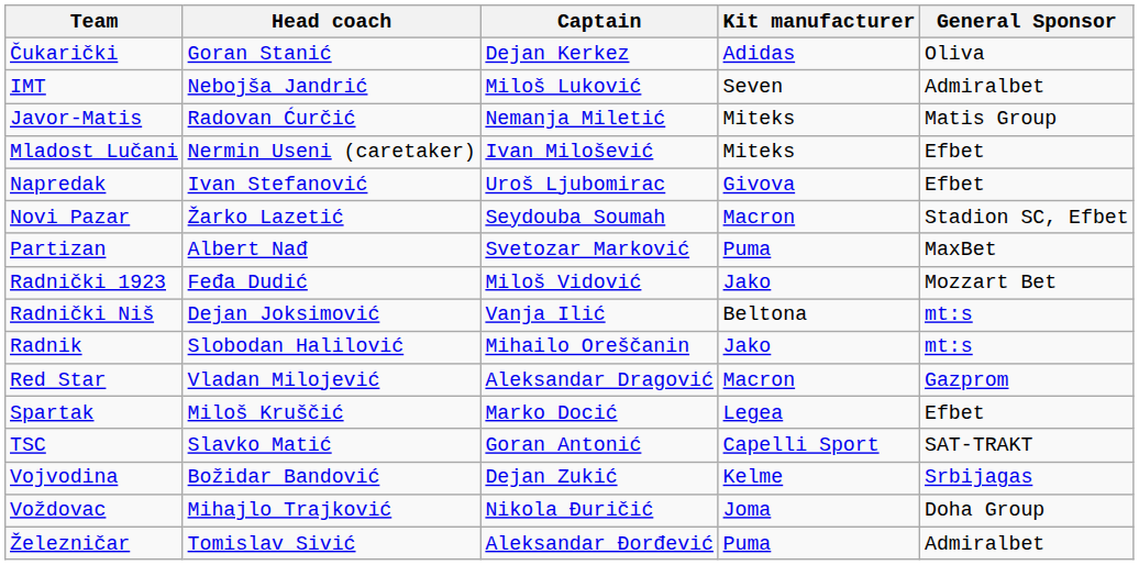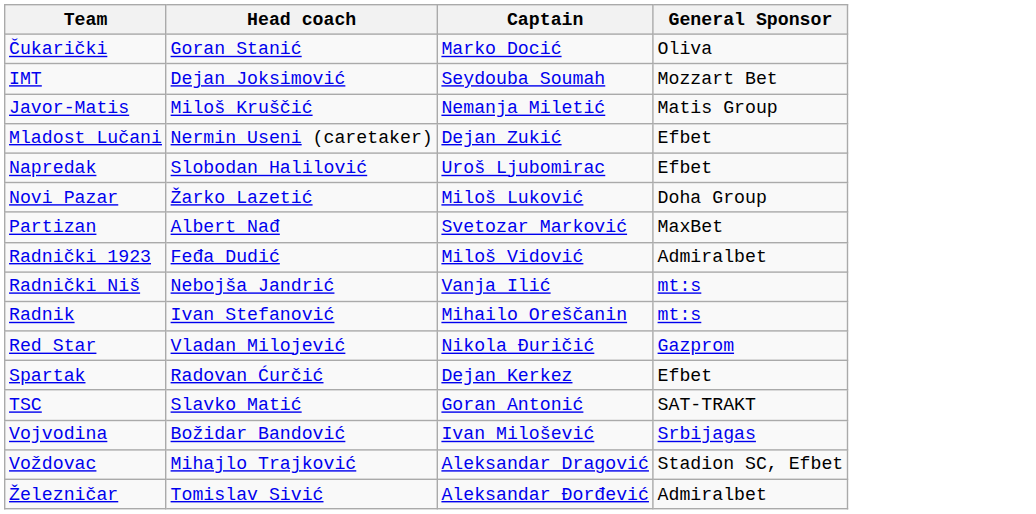- column: Kit manufacturer | Adidas | Seven | Miteks | Miteks | Givova | Macron | Puma | Jako | Beltona | Jako | Macron | Legea | Capelli Sport | Kelme | Joma | Puma
Čukarički | Captain: Dejan Kerkez -> Marko Docić
IMT | Head coach: Nebojša Jandrić -> Dejan Joksimović
IMT | Captain: Miloš Luković -> Seydouba Soumah
IMT | General Sponsor: Admiralbet -> Mozzart Bet
Javor-Matis | Head coach: Radovan Ćurčić -> Miloš Kruščić
Mladost Lučani | Captain: Ivan Milošević -> Dejan Zukić
Napredak | Head coach: Ivan Stefanović -> Slobodan Halilović
Novi Pazar | Captain: Seydouba Soumah -> Miloš Luković
Novi Pazar | General Sponsor: Stadion SC, Efbet -> Doha Group
Radnički 1923 | General Sponsor: Mozzart Bet -> Admiralbet
Radnički Niš | Head coach: Dejan Joksimović -> Nebojša Jandrić
Radnik | Head coach: Slobodan Halilović -> Ivan Stefanović
Red Star | Captain: Aleksandar Dragović -> Nikola Đuričić
Spartak | Head coach: Miloš Kruščić -> Radovan Ćurčić
Spartak | Captain: Marko Docić -> Dejan Kerkez
Vojvodina | Captain: Dejan Zukić -> Ivan Milošević
Voždovac | Captain: Nikola Đuričić -> Aleksandar Dragović
Voždovac | General Sponsor: Doha Group -> Stadion SC, Efbet
